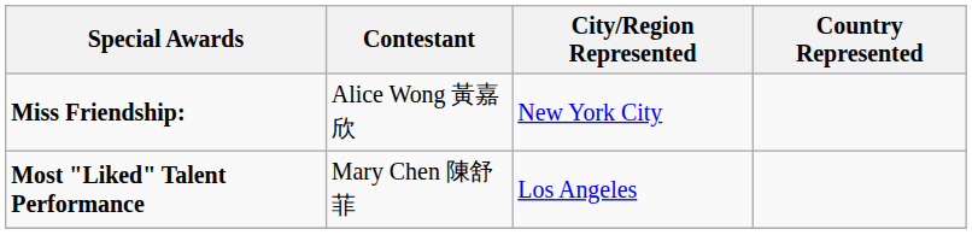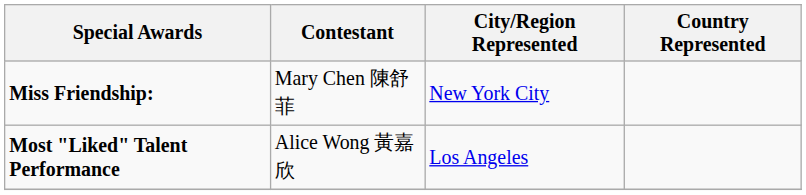Miss Friendship: | Contestant: Alice Wong 黃嘉欣 -> Mary Chen 陳舒菲
Most "Liked" Talent Performance | Contestant: Mary Chen 陳舒菲 -> Alice Wong 黃嘉欣
